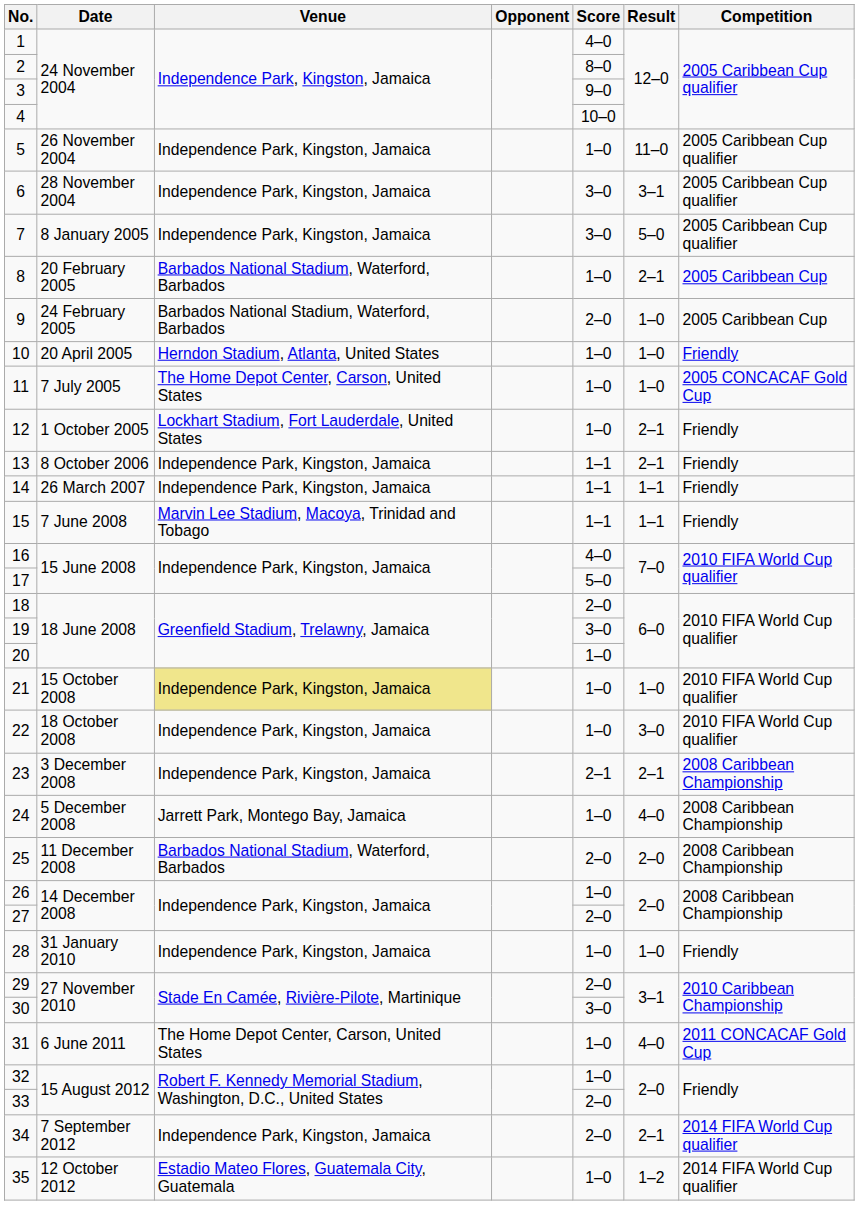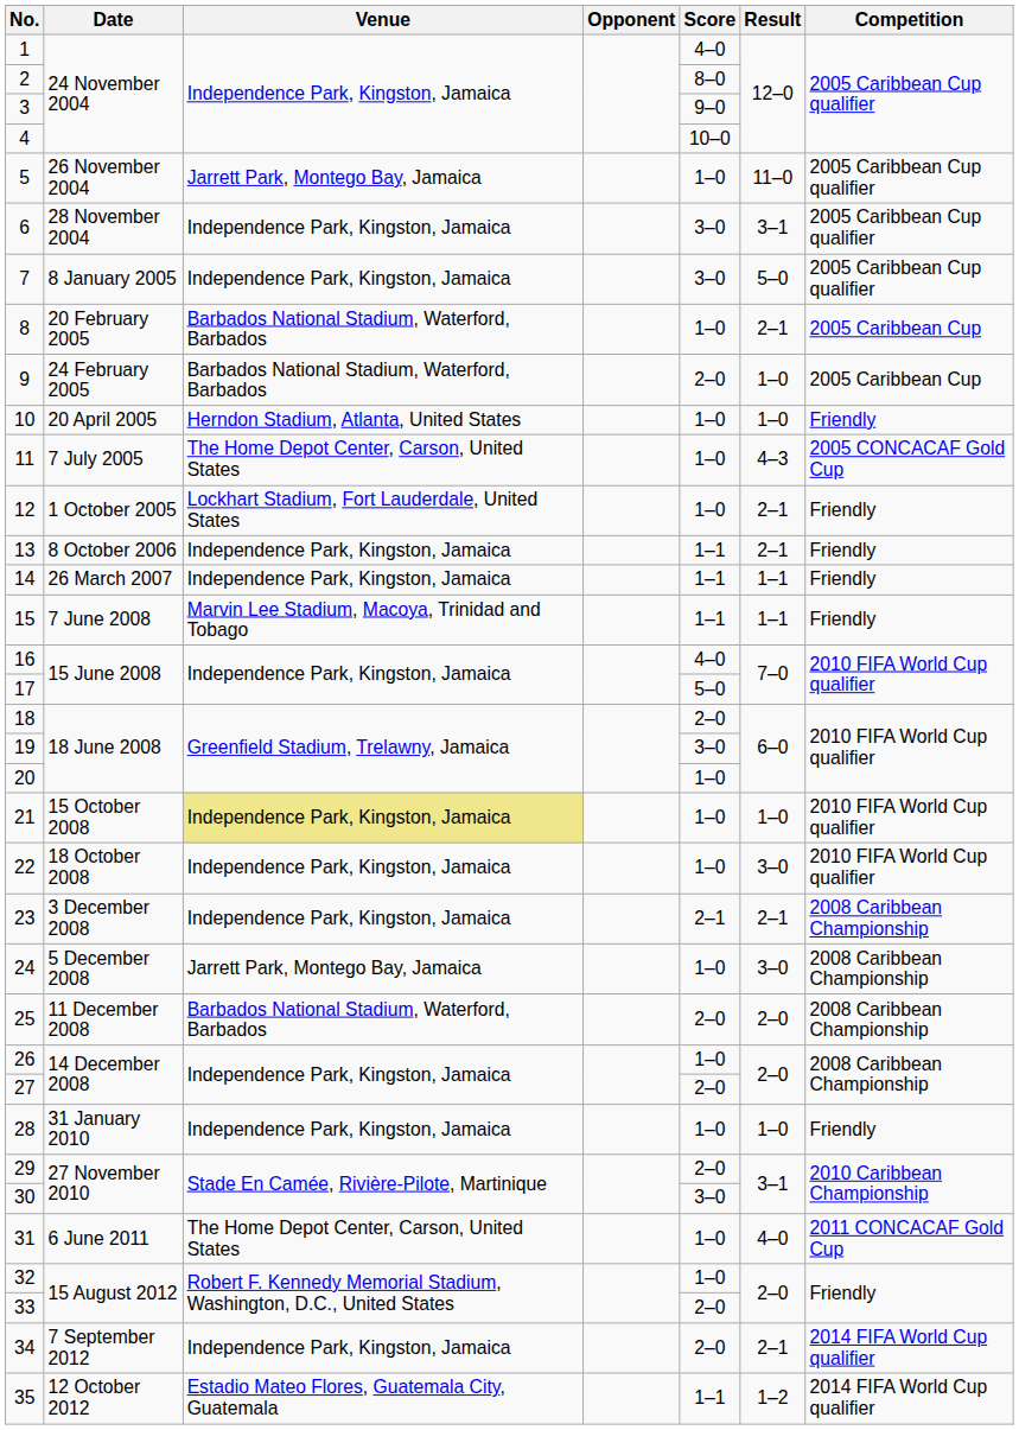5 | Venue: Independence Park, Kingston, Jamaica -> Jarrett Park, Montego Bay, Jamaica
11 | Result: 1–0 -> 4–3
24 | Result: 4–0 -> 3–0
35 | Score: 1–0 -> 1–1
